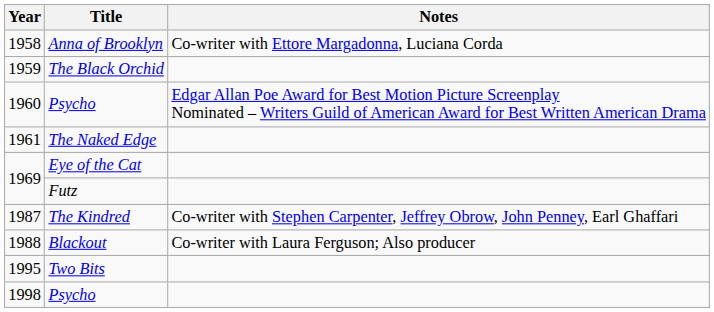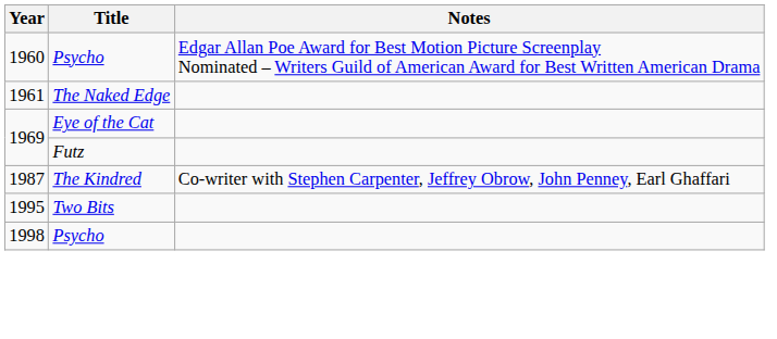- row: 1958 | Anna of Brooklyn | Co-writer with Ettore Margadonna, Luciana Corda
- row: 1959 | The Black Orchid
- row: 1988 | Blackout | Co-writer with Laura Ferguson; Also producer
